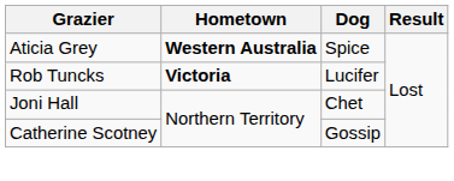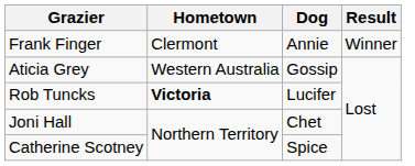+ row: Frank Finger | Clermont | Annie | Winner
Aticia Grey | Hometown: bold -> normal
Aticia Grey | Dog: Spice -> Gossip
Catherine Scotney | Dog: Gossip -> Spice
